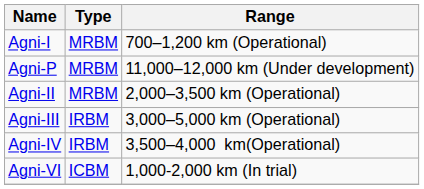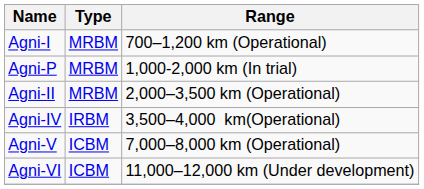Agni-P | Range: 11,000–12,000 km (Under development) -> 1,000-2,000 km (In trial)
- row: Agni-III | IRBM | 3,000–5,000 km (Operational)
+ row: Agni-V | ICBM | 7,000–8,000 km (Operational)
Agni-VI | Range: 1,000-2,000 km (In trial) -> 11,000–12,000 km (Under development)
